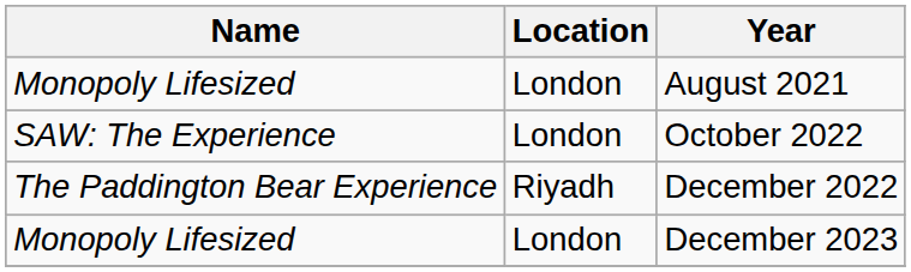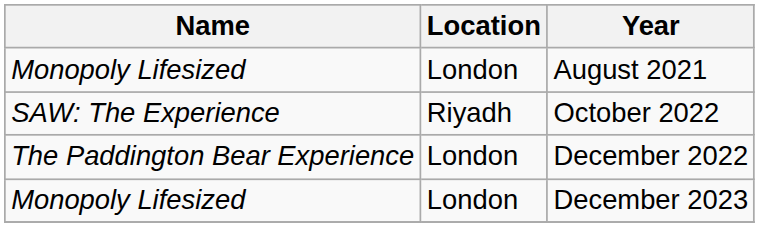October 2022 | Location: London -> Riyadh
December 2022 | Location: Riyadh -> London
